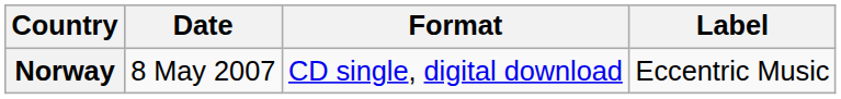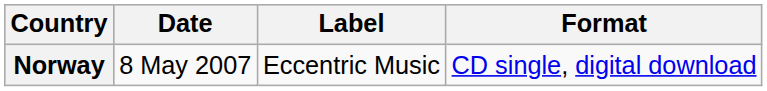columns swapped: Format <-> Label
